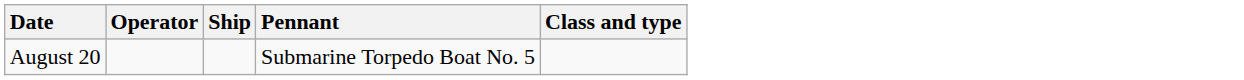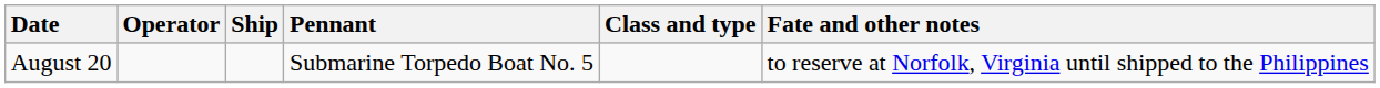+ column: Fate and other notes | to reserve at Norfolk, Virginia until shipped to the Philippines
